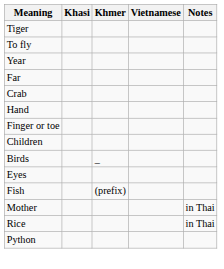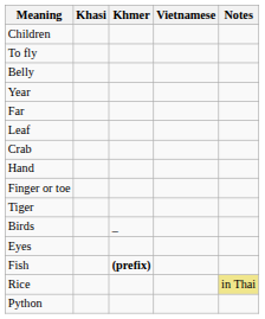rows swapped: Tiger <-> Children
+ row: Belly
+ row: Leaf
Fish | Khmer: normal -> bold
- row: Mother | in Thai
Rice | Notes: no background -> khaki background
